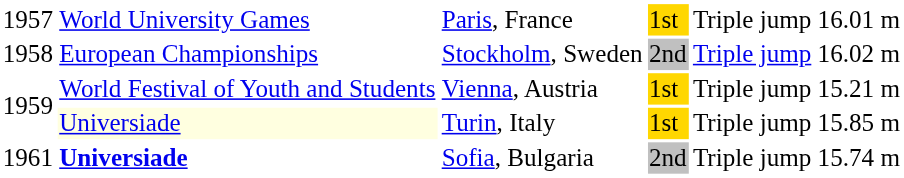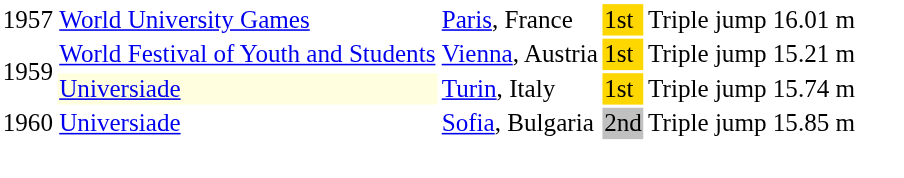- row: 1958 | European Championships | Stockholm, Sweden | 2nd | Triple jump | 16.02 m
Turin, Italy | column 6: 15.85 m -> 15.74 m
Sofia, Bulgaria | column 1: 1961 -> 1960
Sofia, Bulgaria | column 2: bold -> normal
Sofia, Bulgaria | column 6: 15.74 m -> 15.85 m
